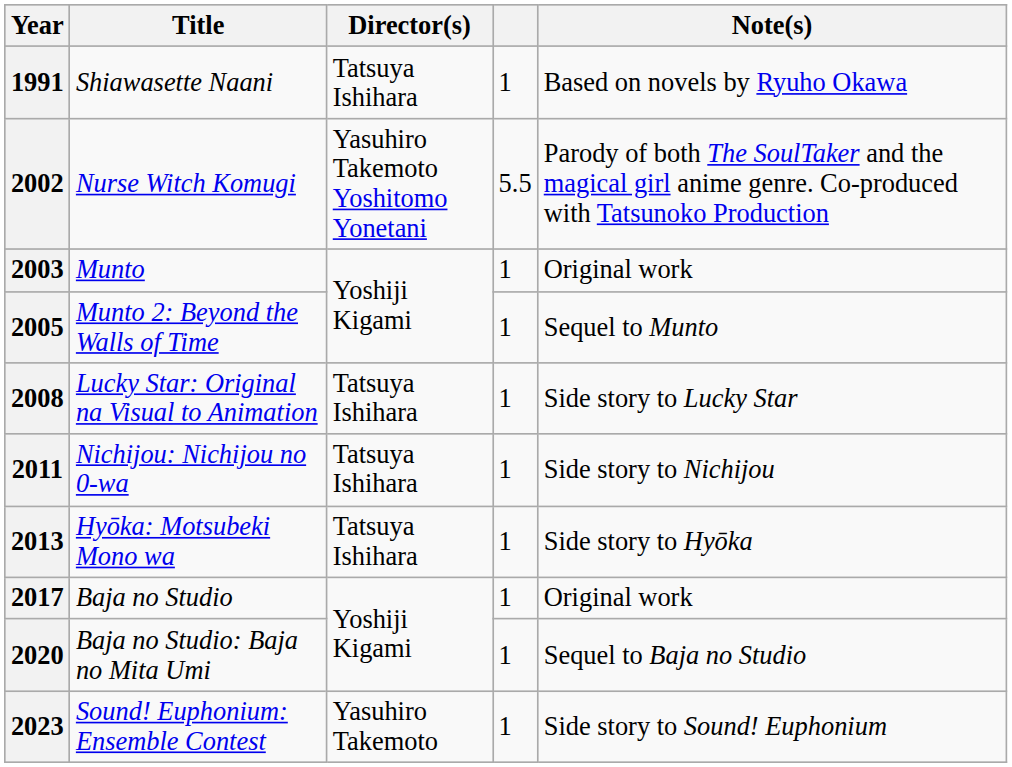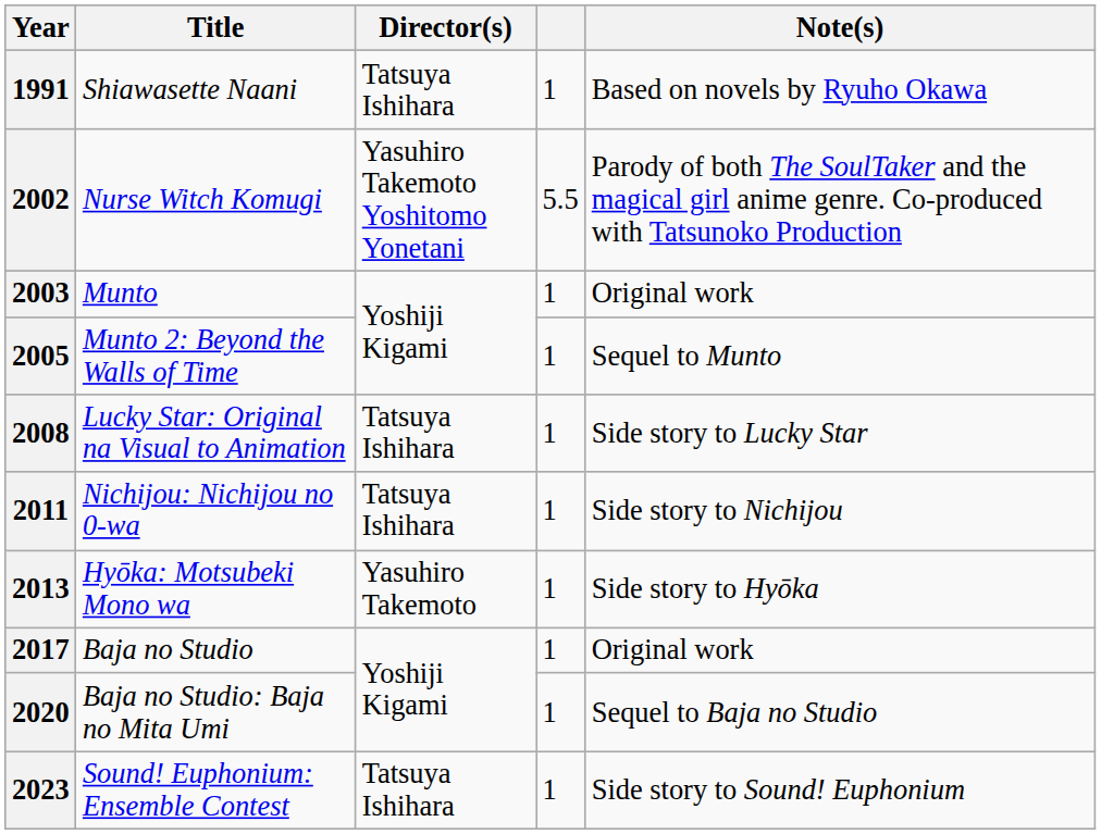2013 | Director(s): Tatsuya Ishihara -> Yasuhiro Takemoto
2023 | Director(s): Yasuhiro Takemoto -> Tatsuya Ishihara
